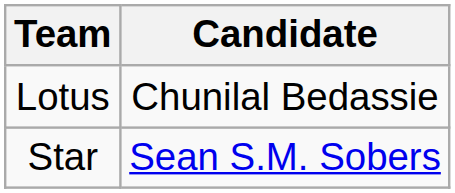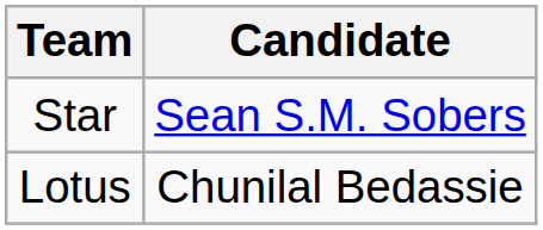rows swapped: Star <-> Lotus
